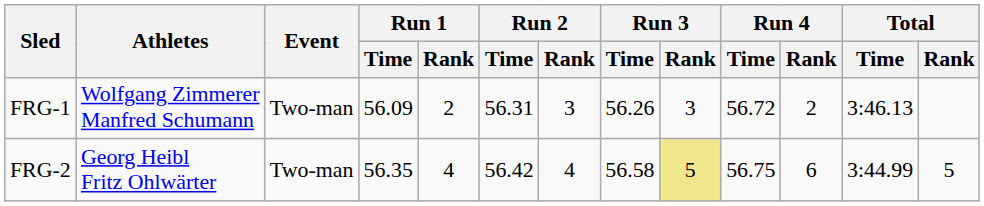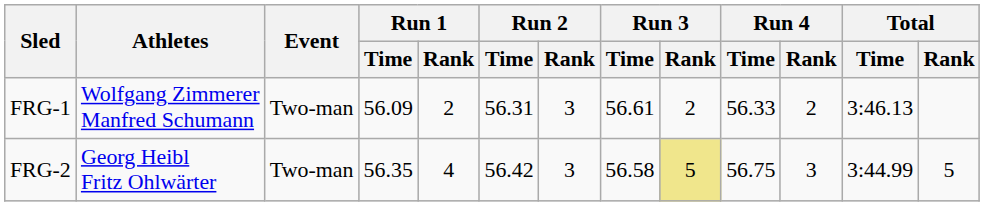FRG-1 | Run 3 / Time: 56.26 -> 56.61
FRG-1 | Run 3 / Rank: 3 -> 2
FRG-1 | Run 4 / Time: 56.72 -> 56.33
FRG-2 | Run 2 / Rank: 4 -> 3
FRG-2 | Run 4 / Rank: 6 -> 3
